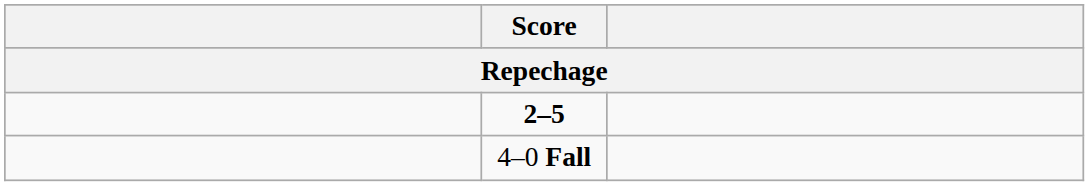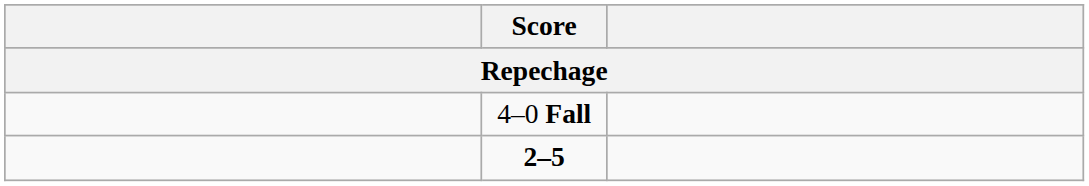rows swapped: 2–5 <-> 4–0 Fall
